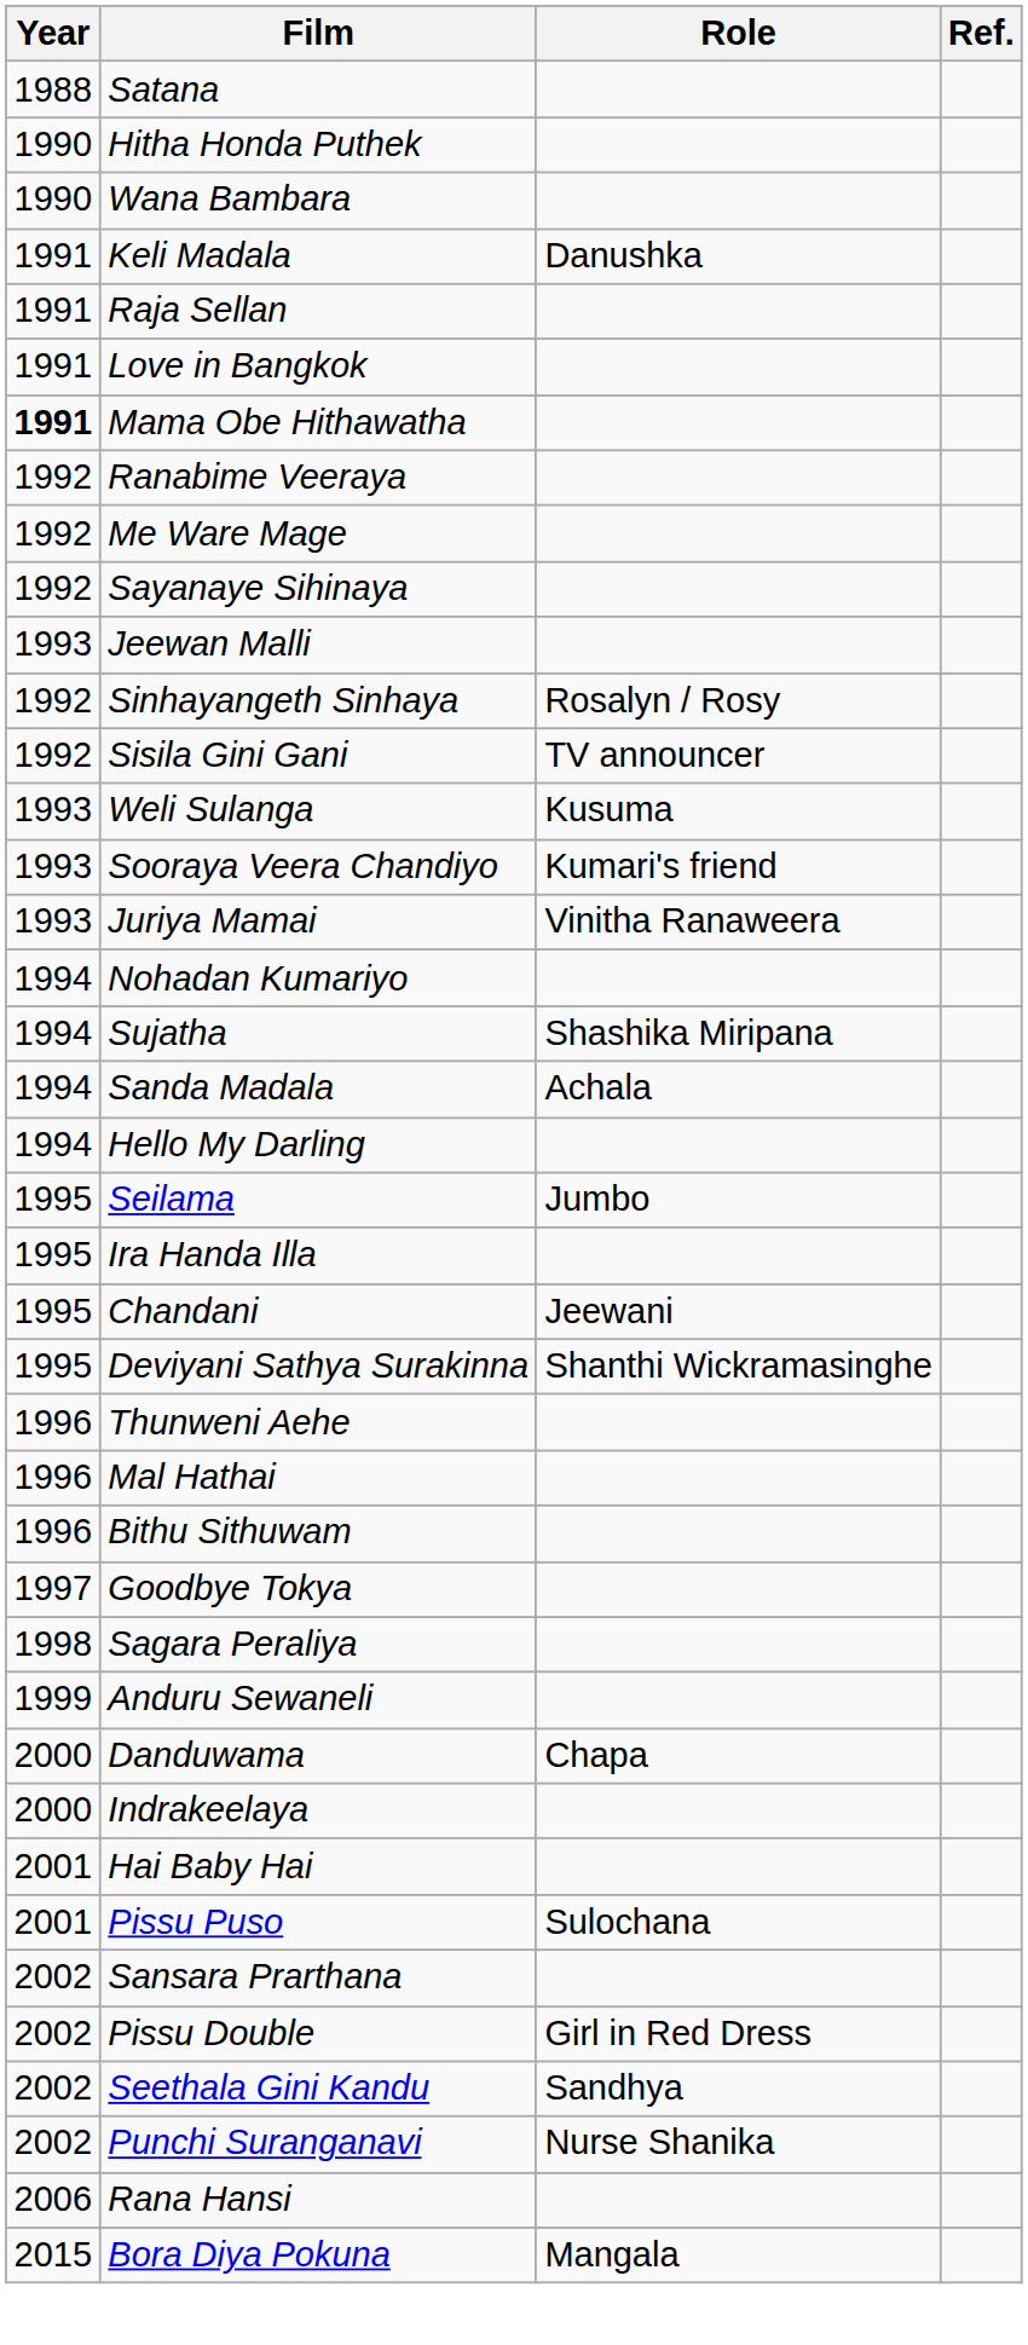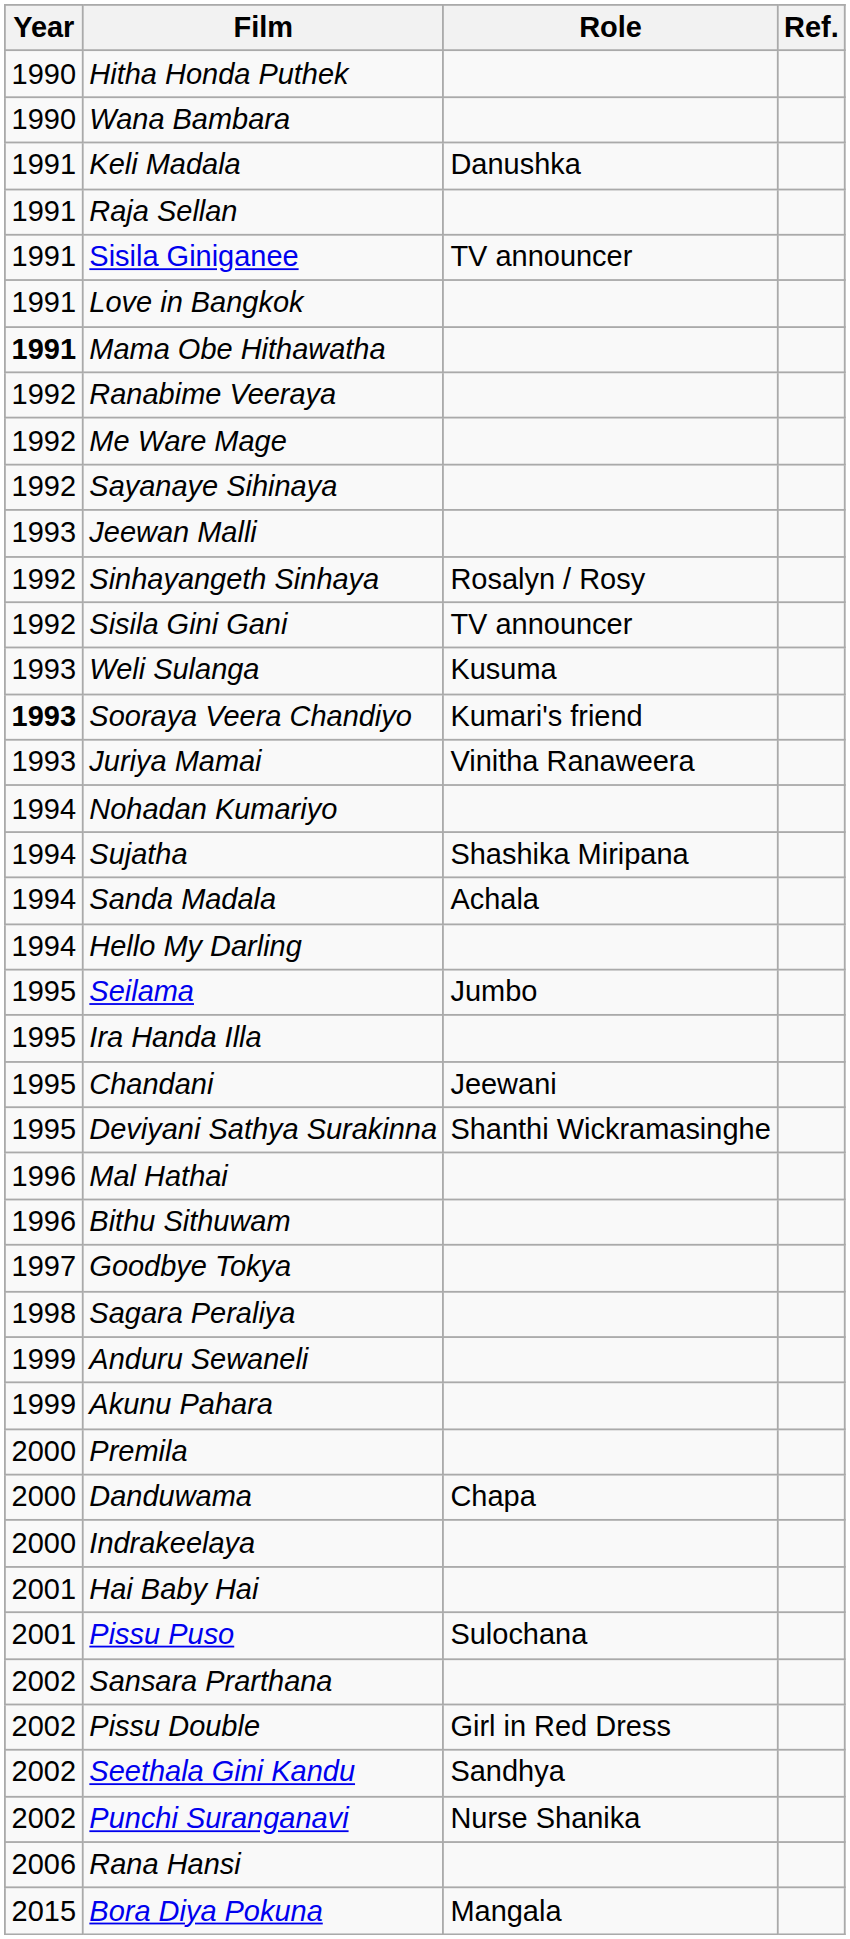- row: 1988 | Satana
+ row: 1991 | Sisila Giniganee | TV announcer
Sooraya Veera Chandiyo | Year: normal -> bold
- row: 1996 | Thunweni Aehe
+ row: 1999 | Akunu Pahara
+ row: 2000 | Premila
